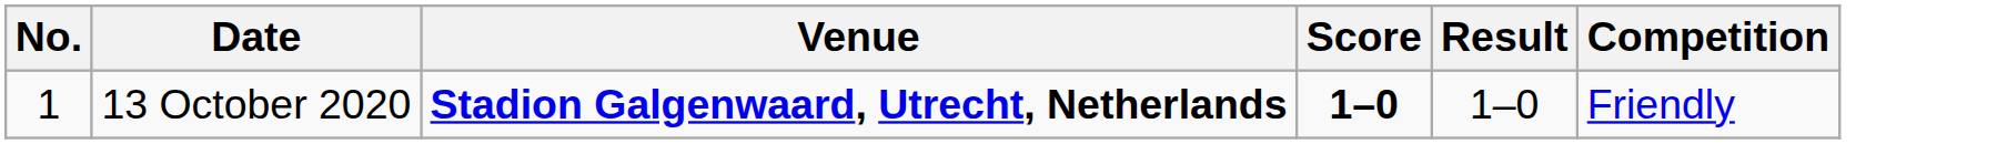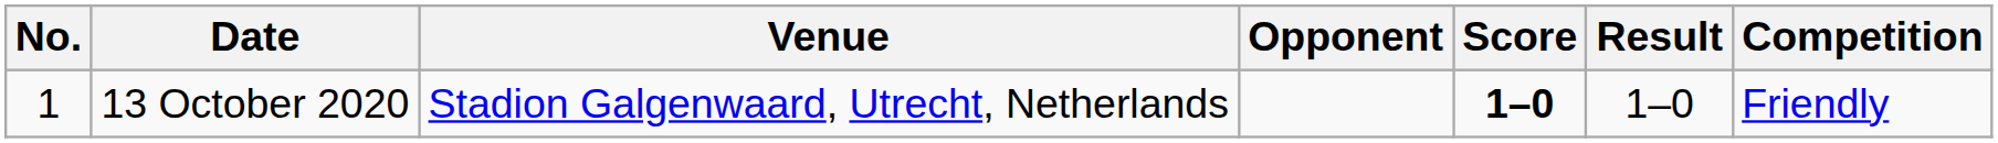+ column: Opponent
13 October 2020 | Venue: bold -> normal
